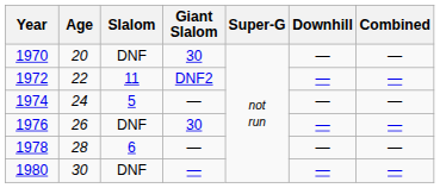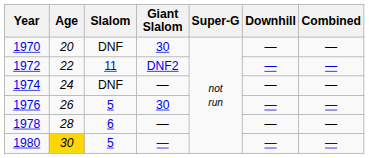1974 | Slalom: 5 -> DNF
1976 | Slalom: DNF -> 5
1980 | Age: no background -> gold background
1980 | Slalom: DNF -> 5
